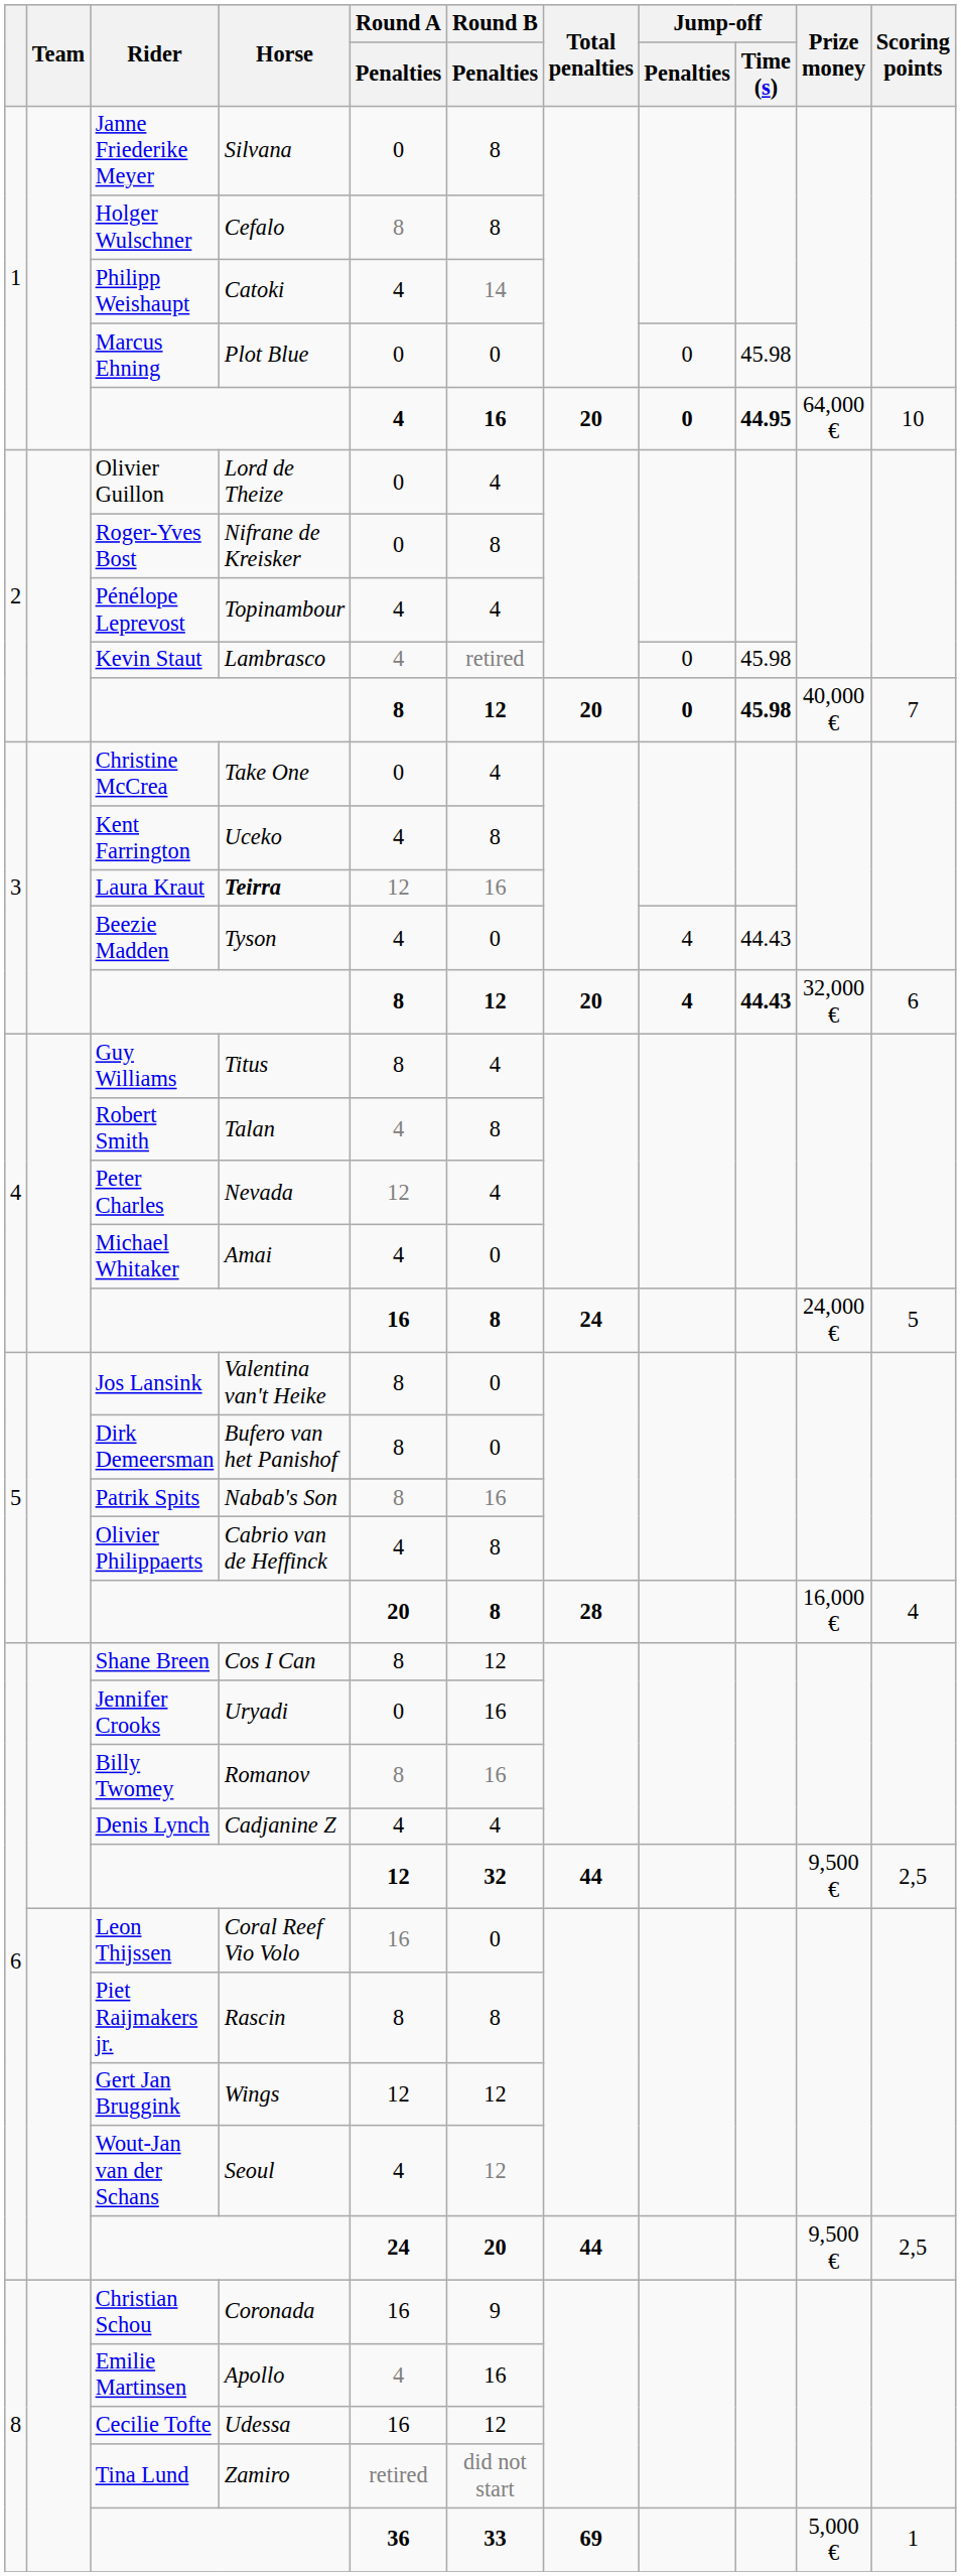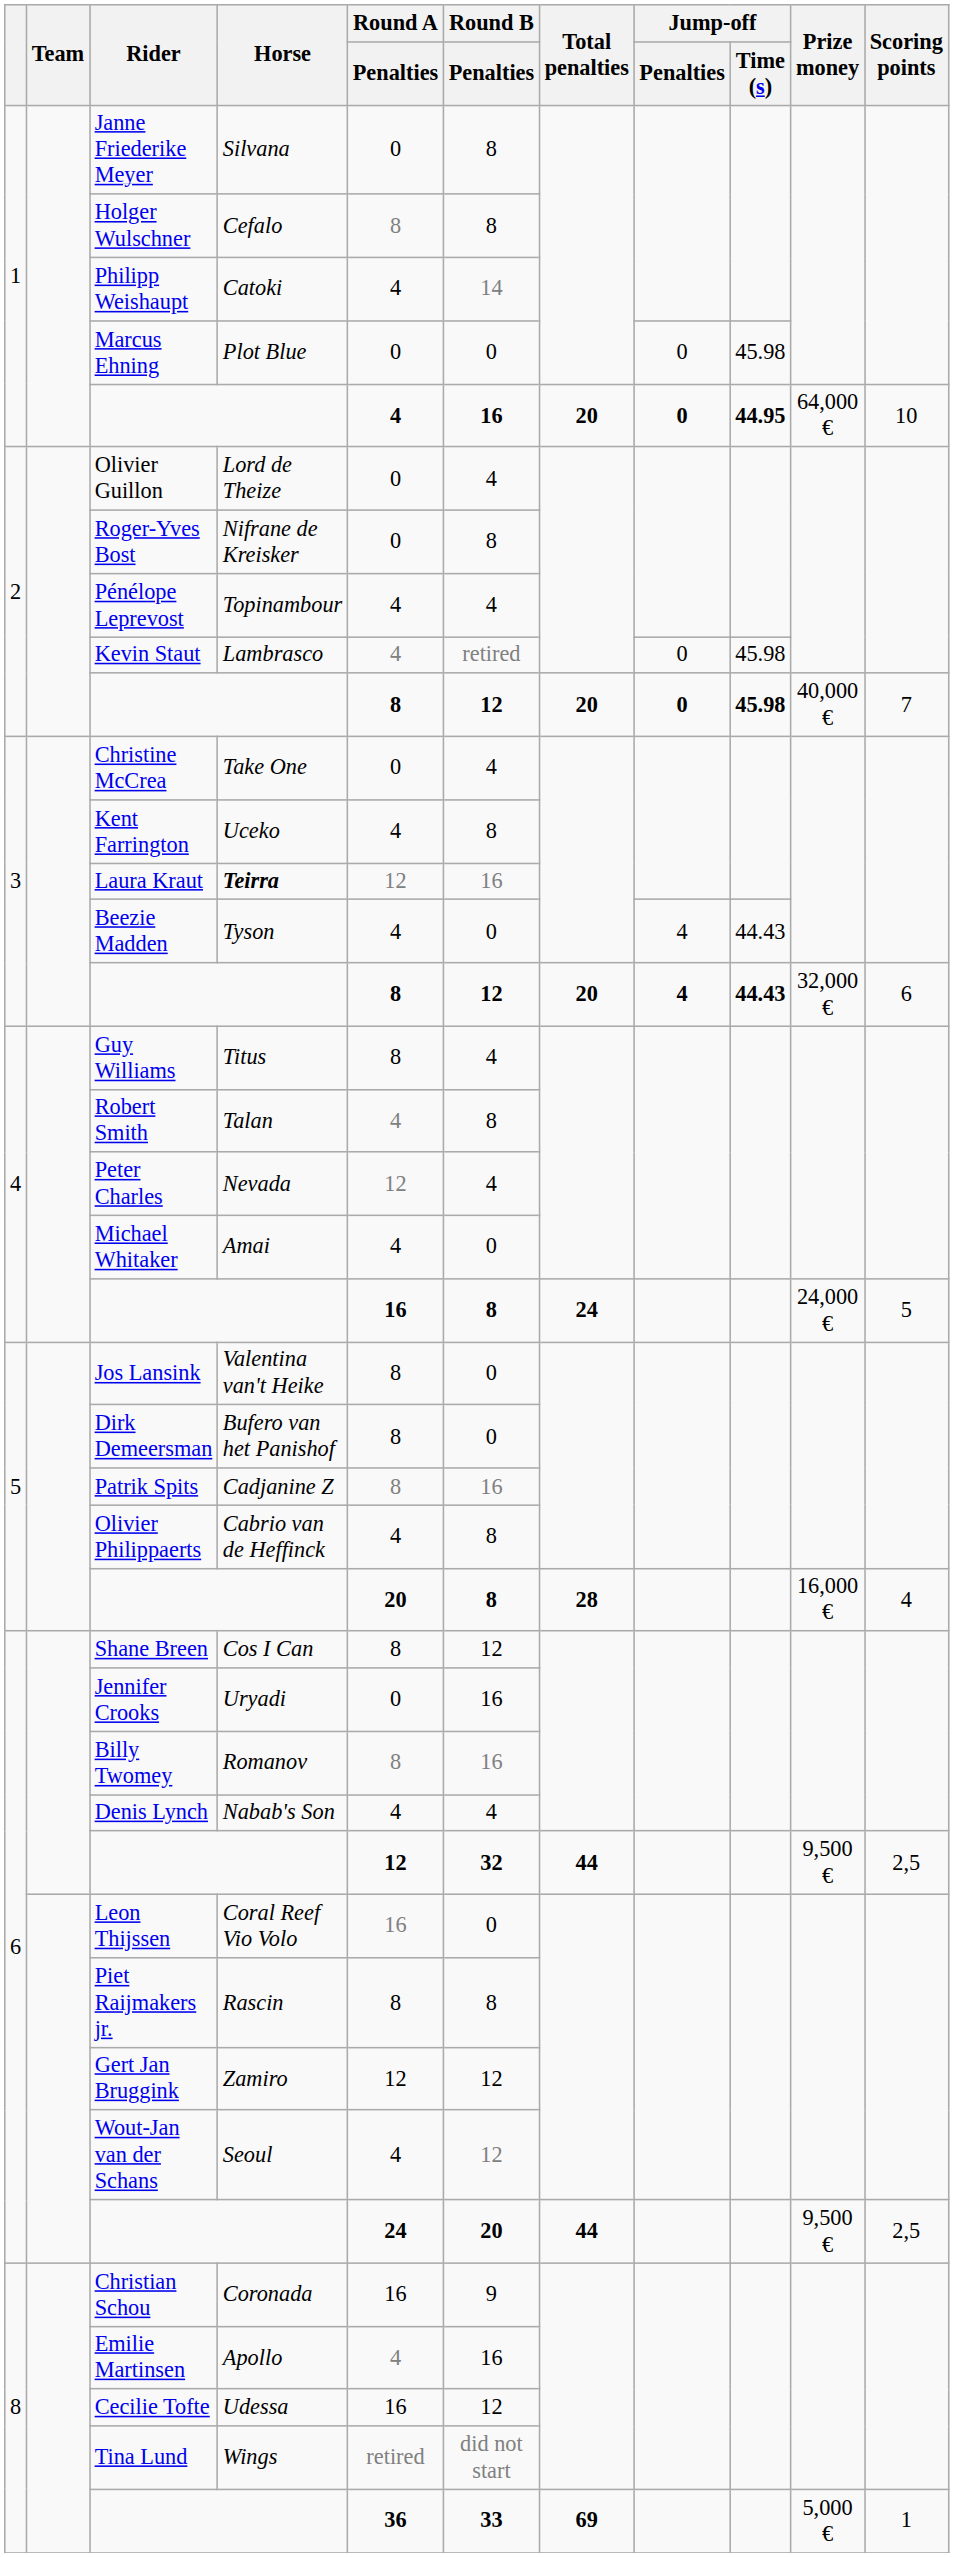Patrik Spits | Horse: Nabab's Son -> Cadjanine Z
Denis Lynch | Horse: Cadjanine Z -> Nabab's Son
Gert Jan Bruggink | Horse: Wings -> Zamiro
Tina Lund | Horse: Zamiro -> Wings
